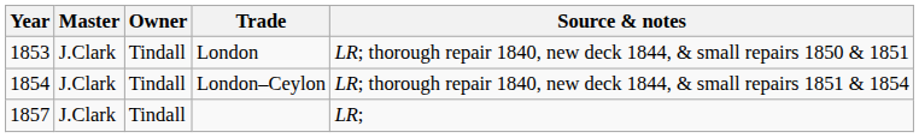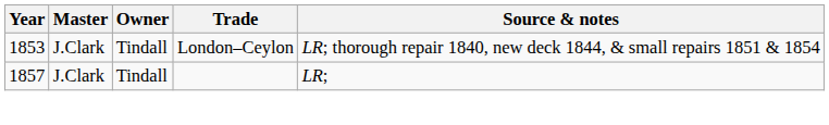- row: 1853 | J.Clark | Tindall | London | LR; thorough repair 1840, new deck 1844, & small repairs 1850 & 1851
London–Ceylon | Year: 1854 -> 1853
